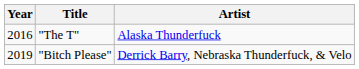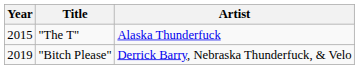"The T" | Year: 2016 -> 2015
